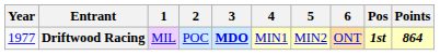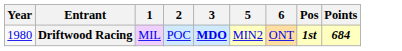- column: 4 | MIN1
Driftwood Racing | Year: 1977 -> 1980
Driftwood Racing | Points: 864 -> 684
